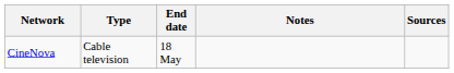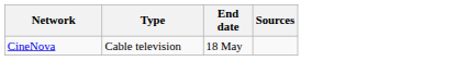- column: Notes
